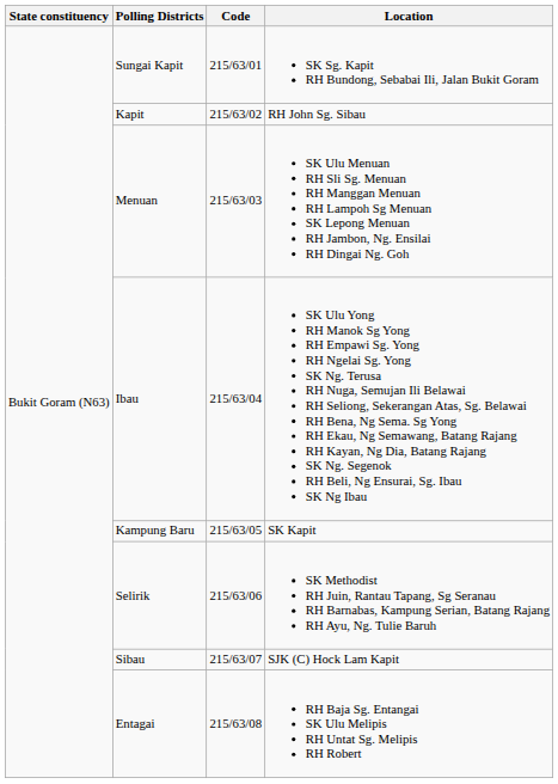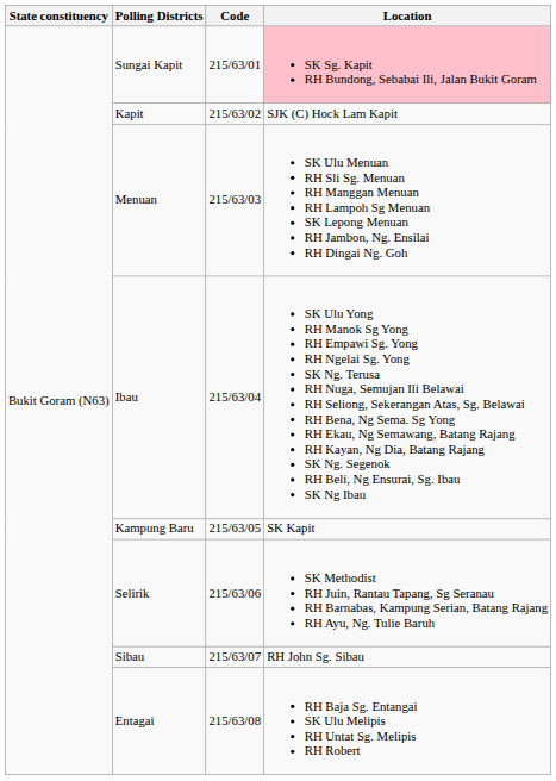Sungai Kapit | Location: no background -> pink background
Kapit | Location: RH John Sg. Sibau -> SJK (C) Hock Lam Kapit
Sibau | Location: SJK (C) Hock Lam Kapit -> RH John Sg. Sibau
